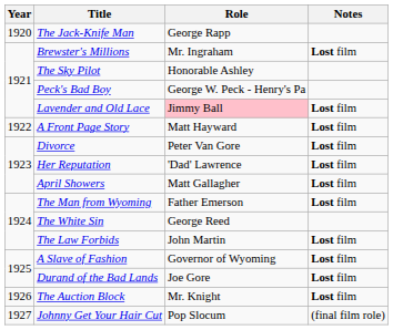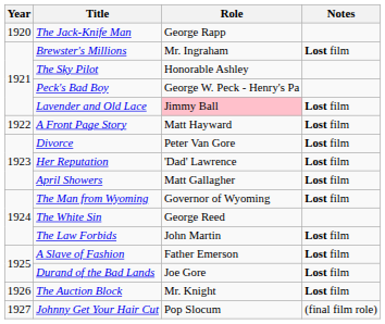The Man from Wyoming | Role: Father Emerson -> Governor of Wyoming
A Slave of Fashion | Role: Governor of Wyoming -> Father Emerson
